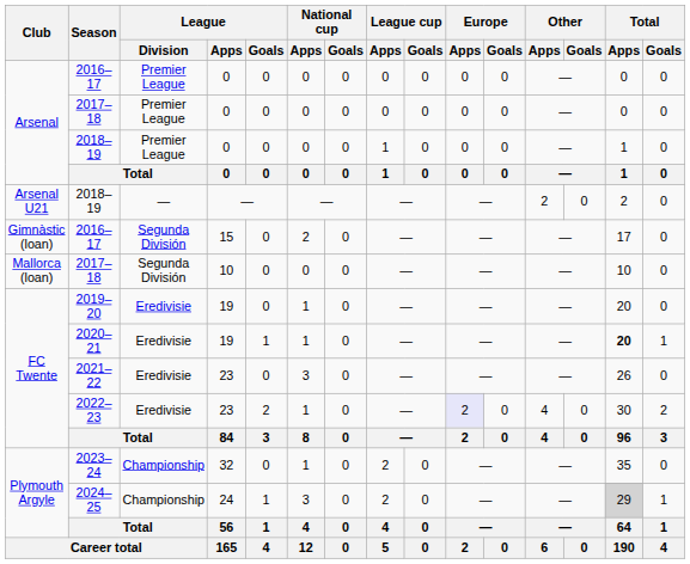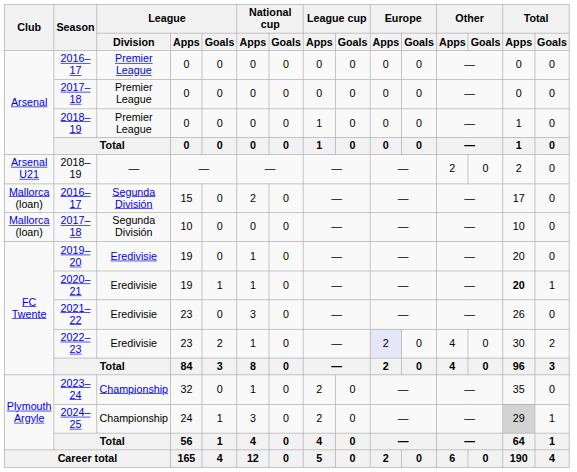2016–17 / 15 | Club: Gimnàstic (loan) -> Mallorca (loan)
